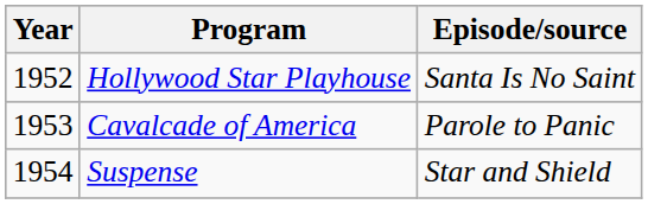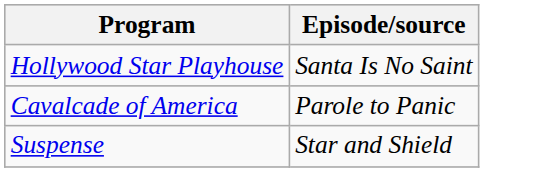- column: Year | 1952 | 1953 | 1954
